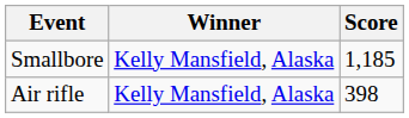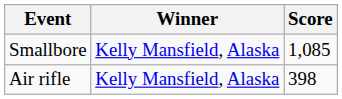Smallbore | Score: 1,185 -> 1,085
